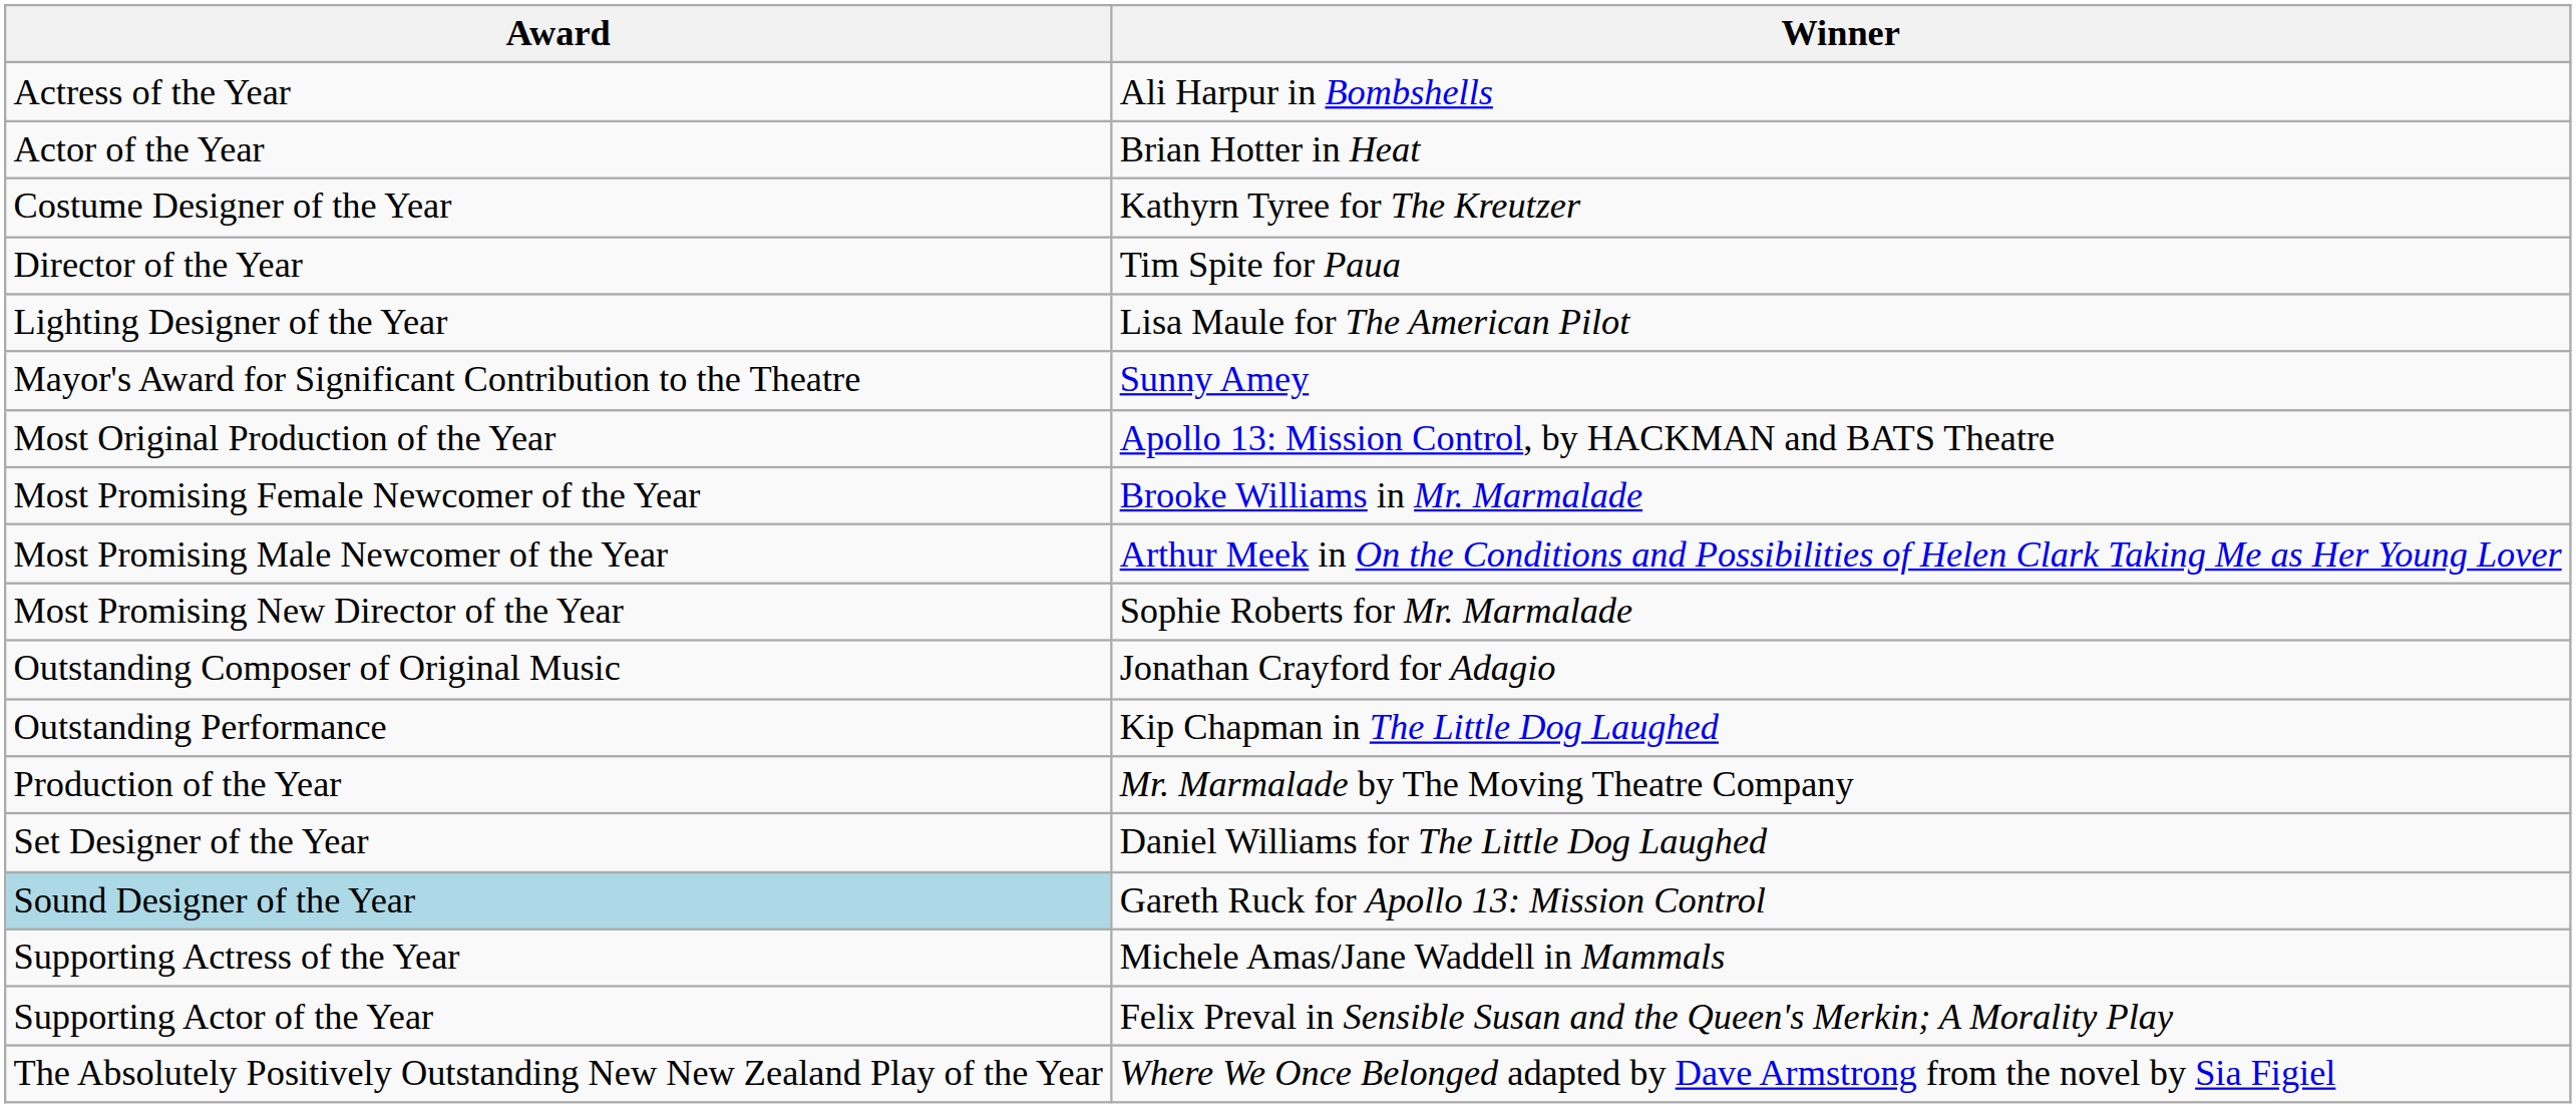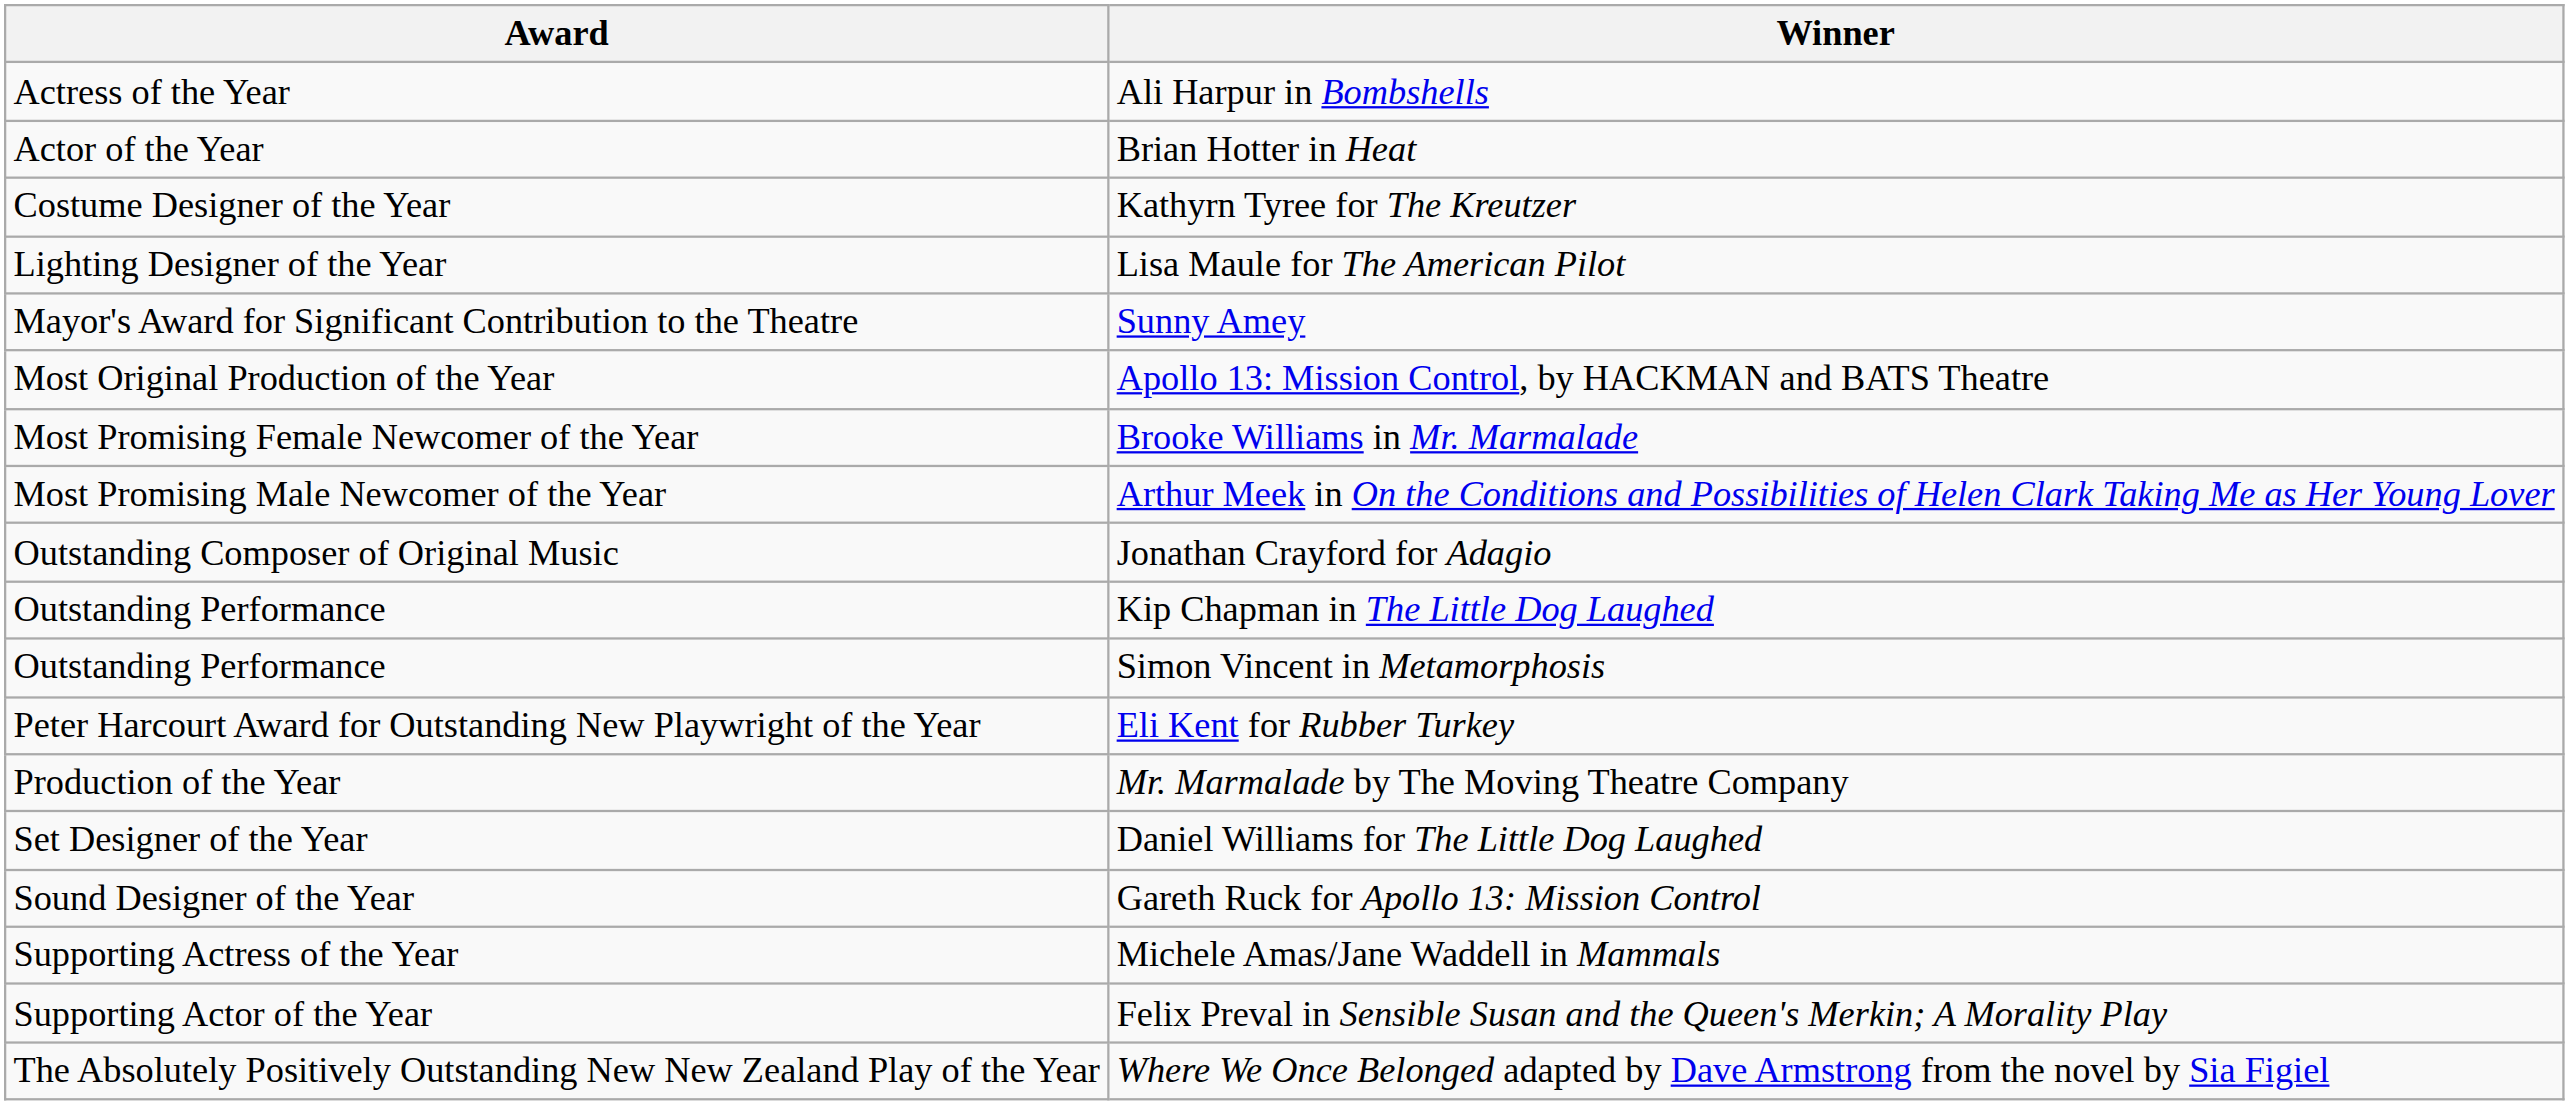- row: Director of the Year | Tim Spite for Paua
- row: Most Promising New Director of the Year | Sophie Roberts for Mr. Marmalade
+ row: Outstanding Performance | Simon Vincent in Metamorphosis
+ row: Peter Harcourt Award for Outstanding New Playwright of the Year | Eli Kent for Rubber Turkey
Gareth Ruck for Apollo 13: Mission Control | Award: lightblue background -> no background
